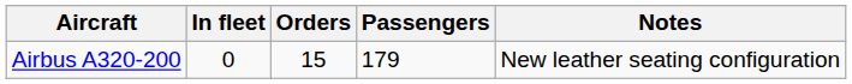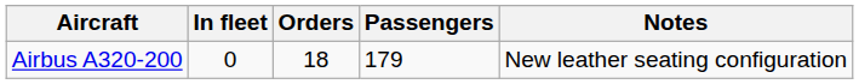Airbus A320-200 | Orders: 15 -> 18
